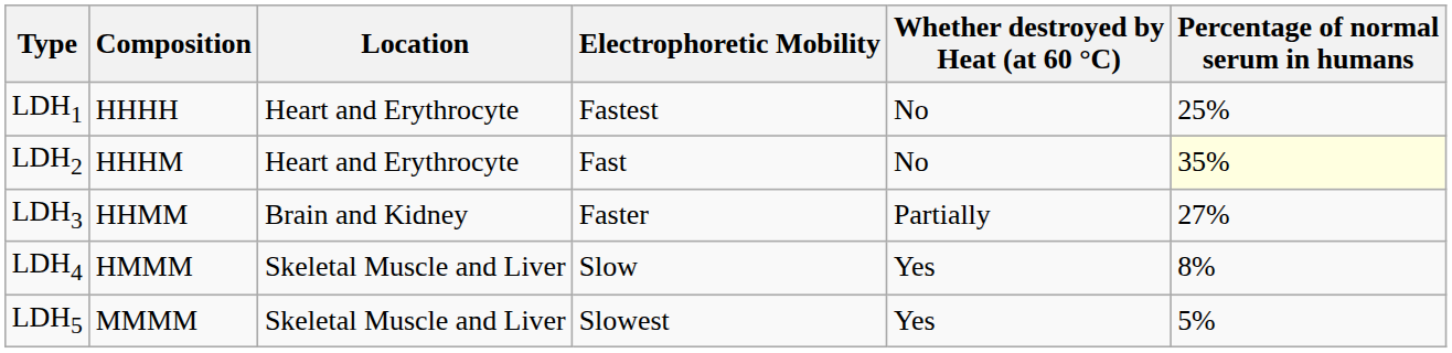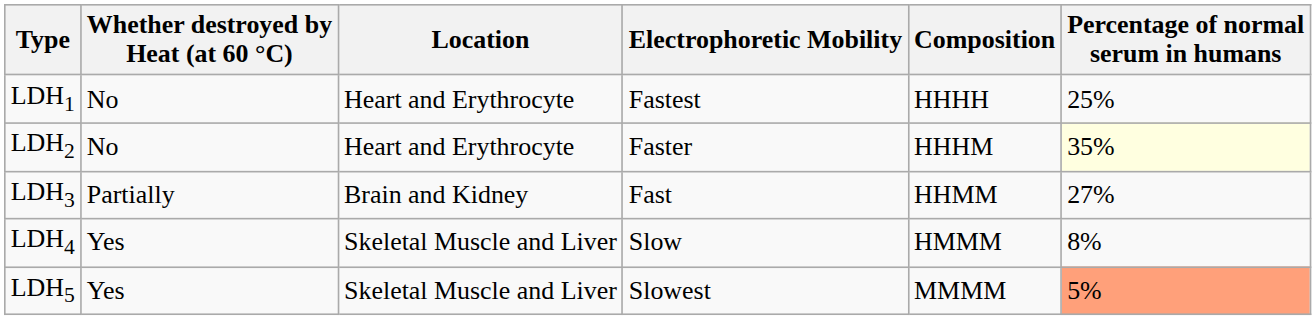columns swapped: Composition <-> Whether destroyed by Heat (at 60 °C)
LDH2 | Electrophoretic Mobility: Fast -> Faster
LDH3 | Electrophoretic Mobility: Faster -> Fast
LDH5 | Percentage of normal serum in humans: no background -> lightsalmon background
